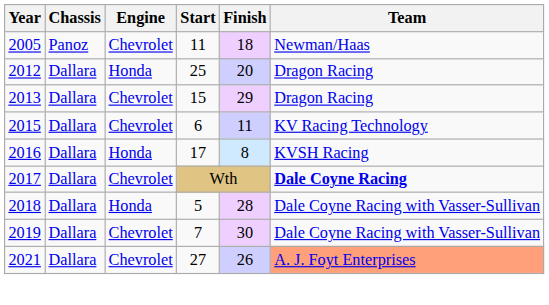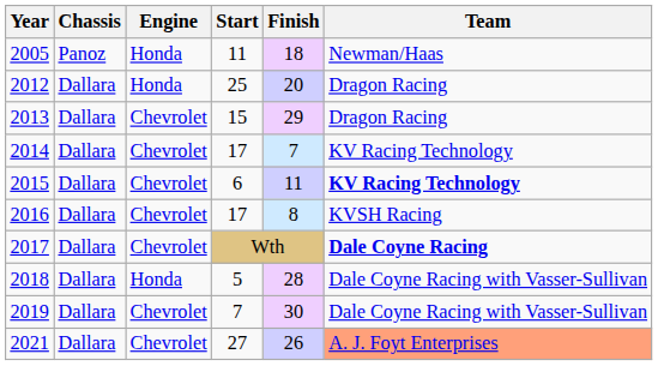2005 | Engine: Chevrolet -> Honda
+ row: 2014 | Dallara | Chevrolet | 17 | 7 | KV Racing Technology
2015 | Team: normal -> bold
2016 | Engine: Honda -> Chevrolet
